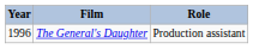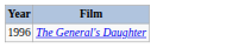- column: Role | Production assistant
